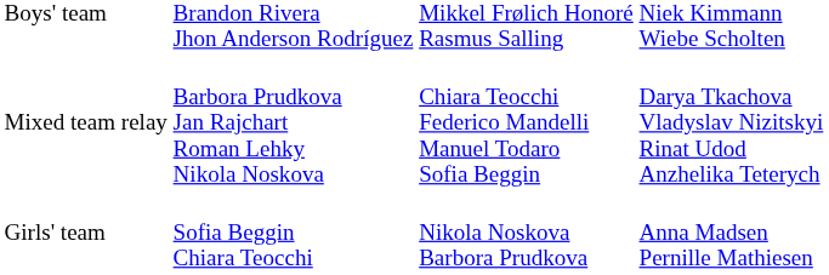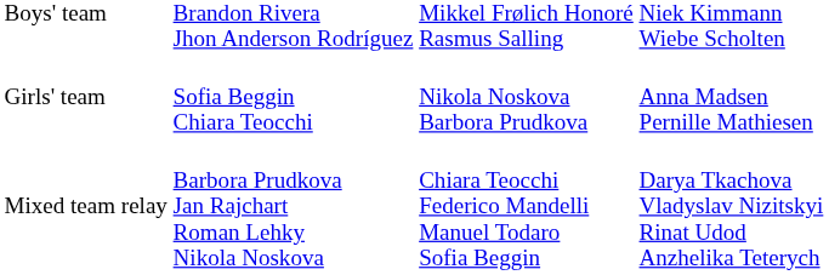rows swapped: Girls' team <-> Mixed team relay
